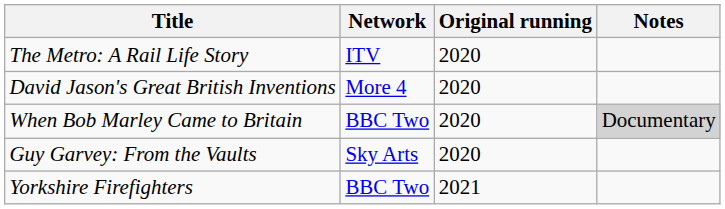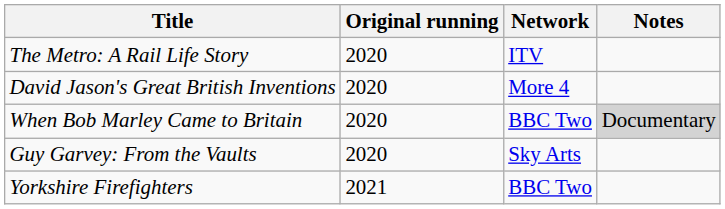columns swapped: Network <-> Original running
